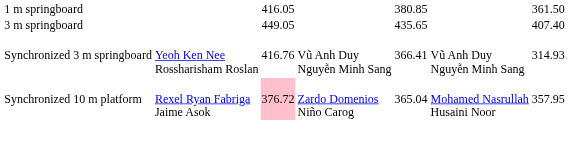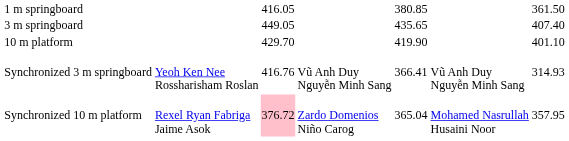+ row: 10 m platform | 429.70 | 419.90 | 401.10
